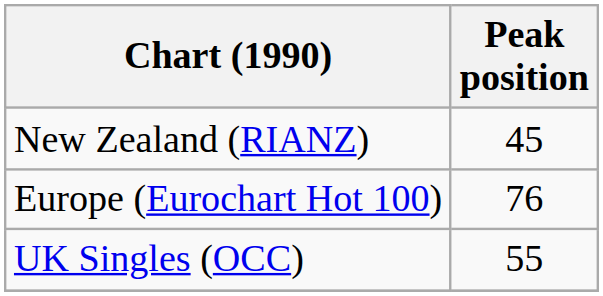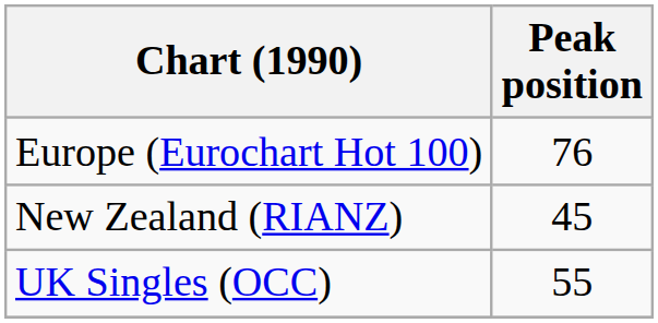rows swapped: Europe (Eurochart Hot 100) <-> New Zealand (RIANZ)
